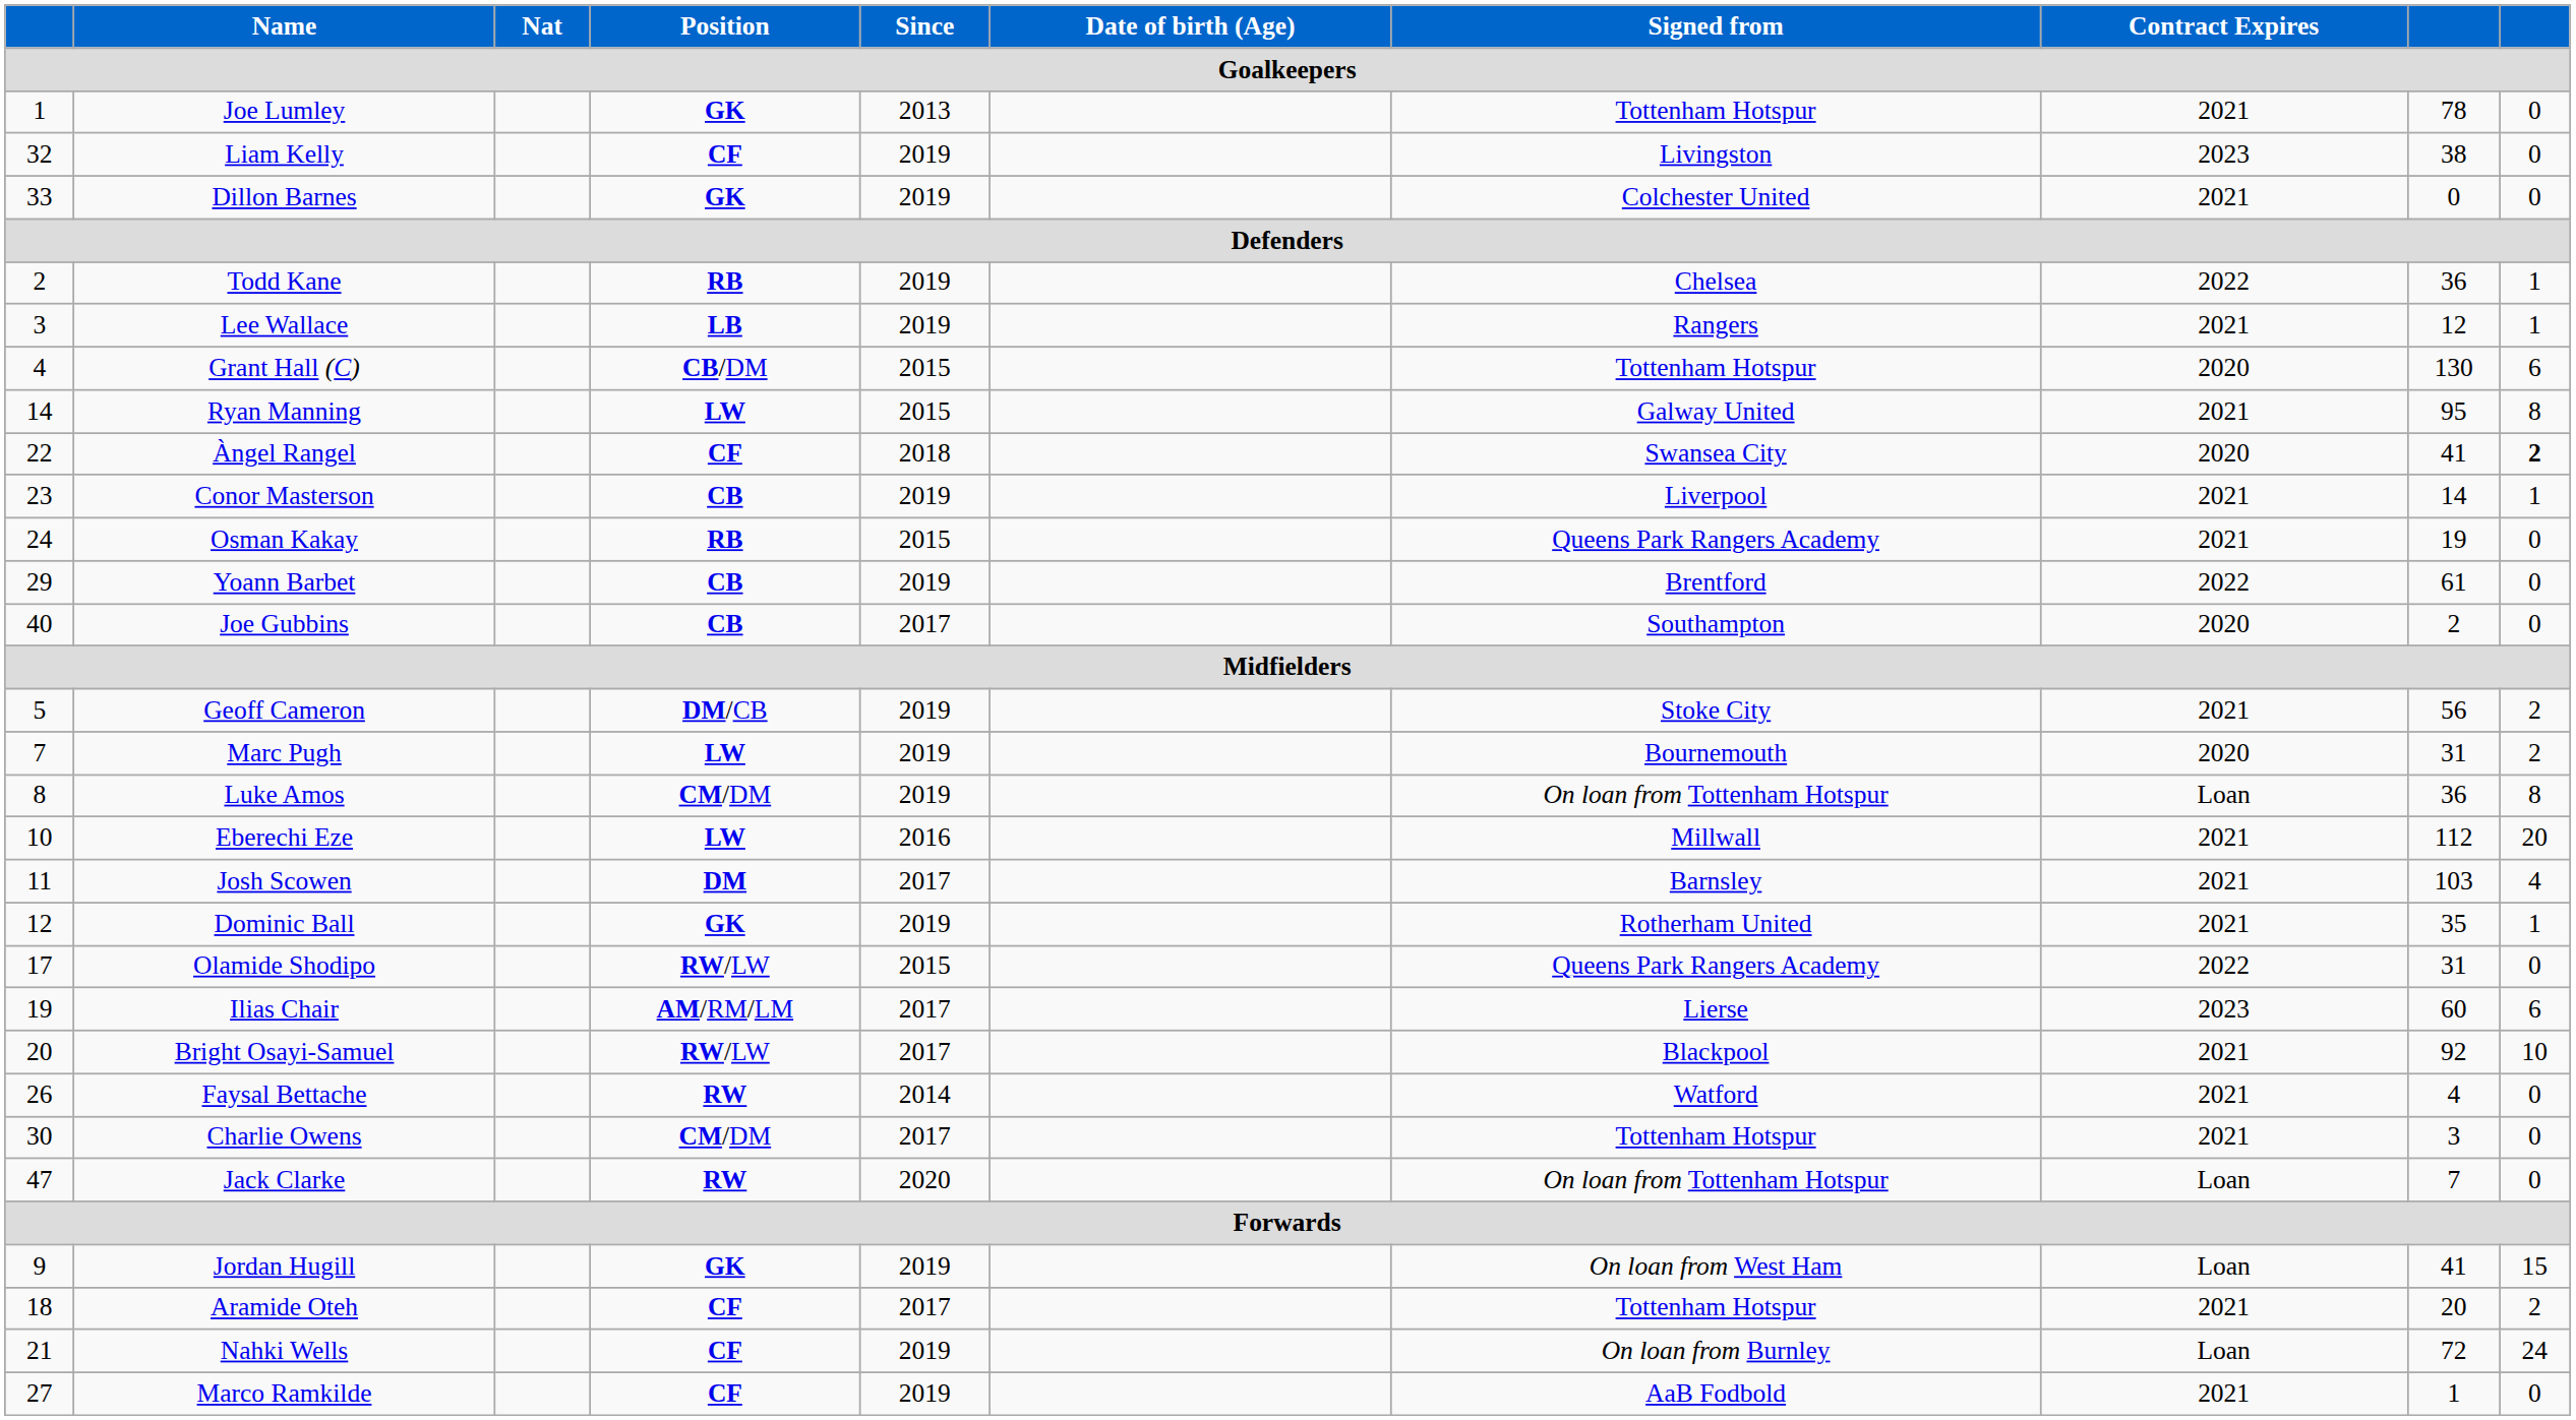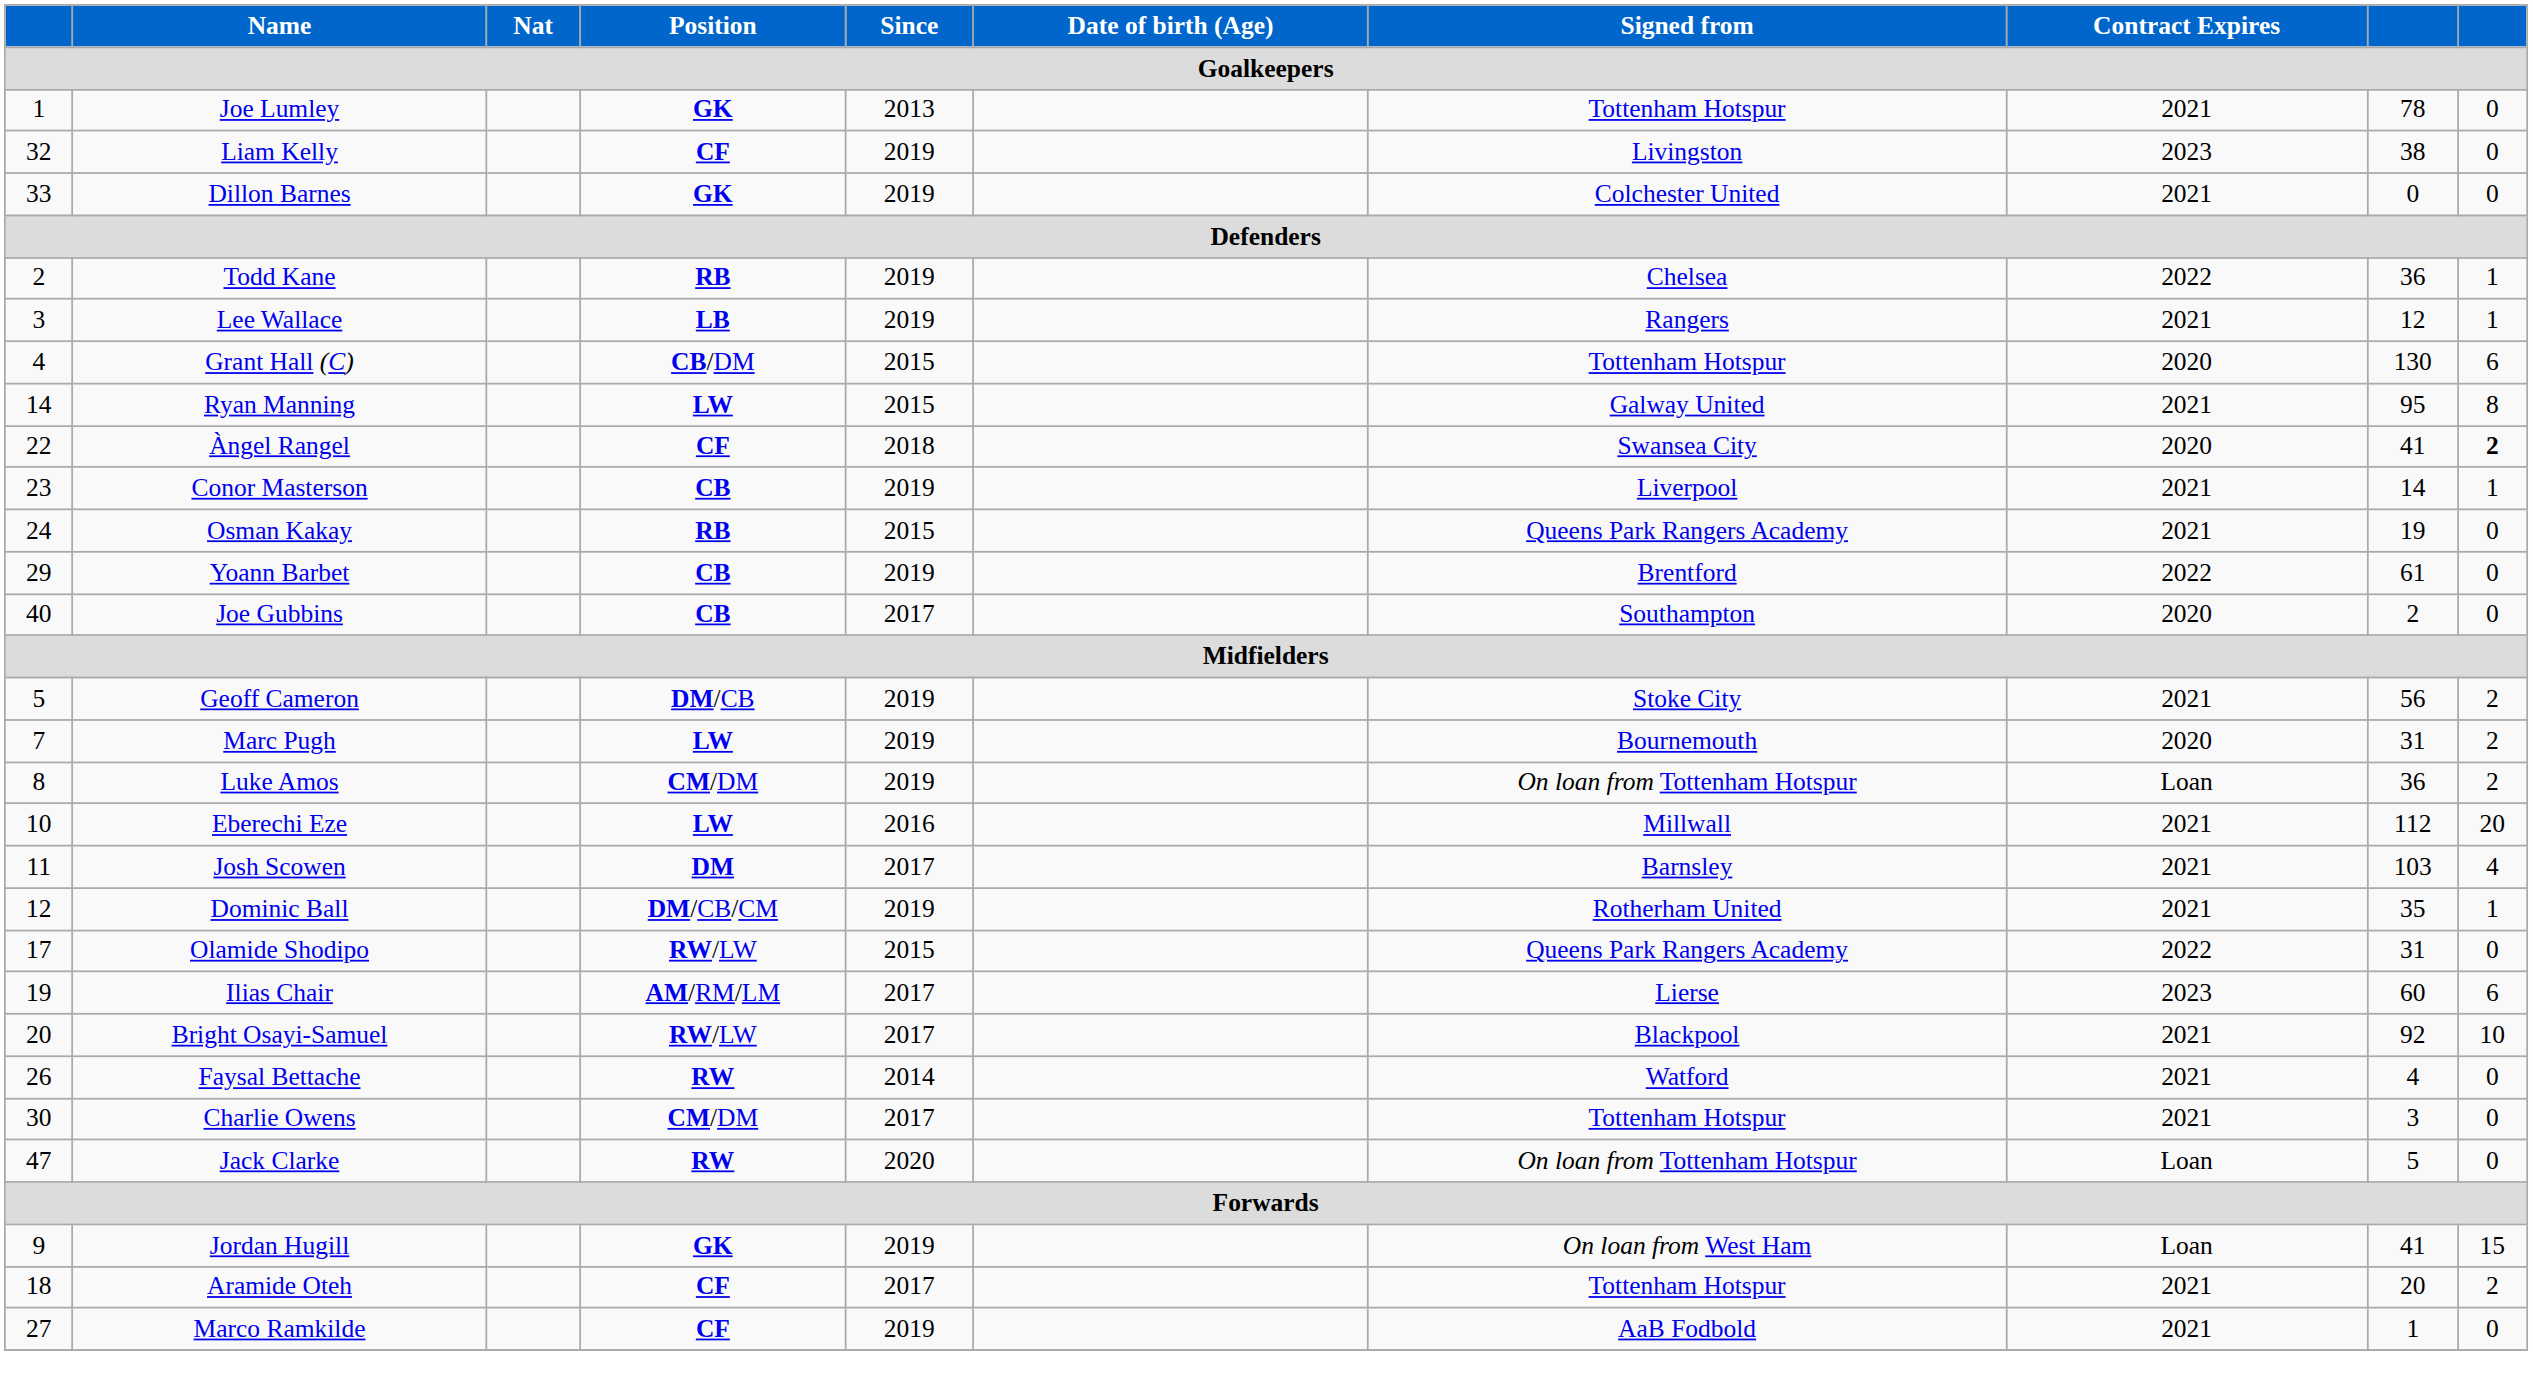Luke Amos | column 10: 8 -> 2
Dominic Ball | Position: GK -> DM/CB/CM
Jack Clarke | column 9: 7 -> 5
- row: 21 | Nahki Wells | CF | 2019 | On loan from Burnley | Loan | 72 | 24
